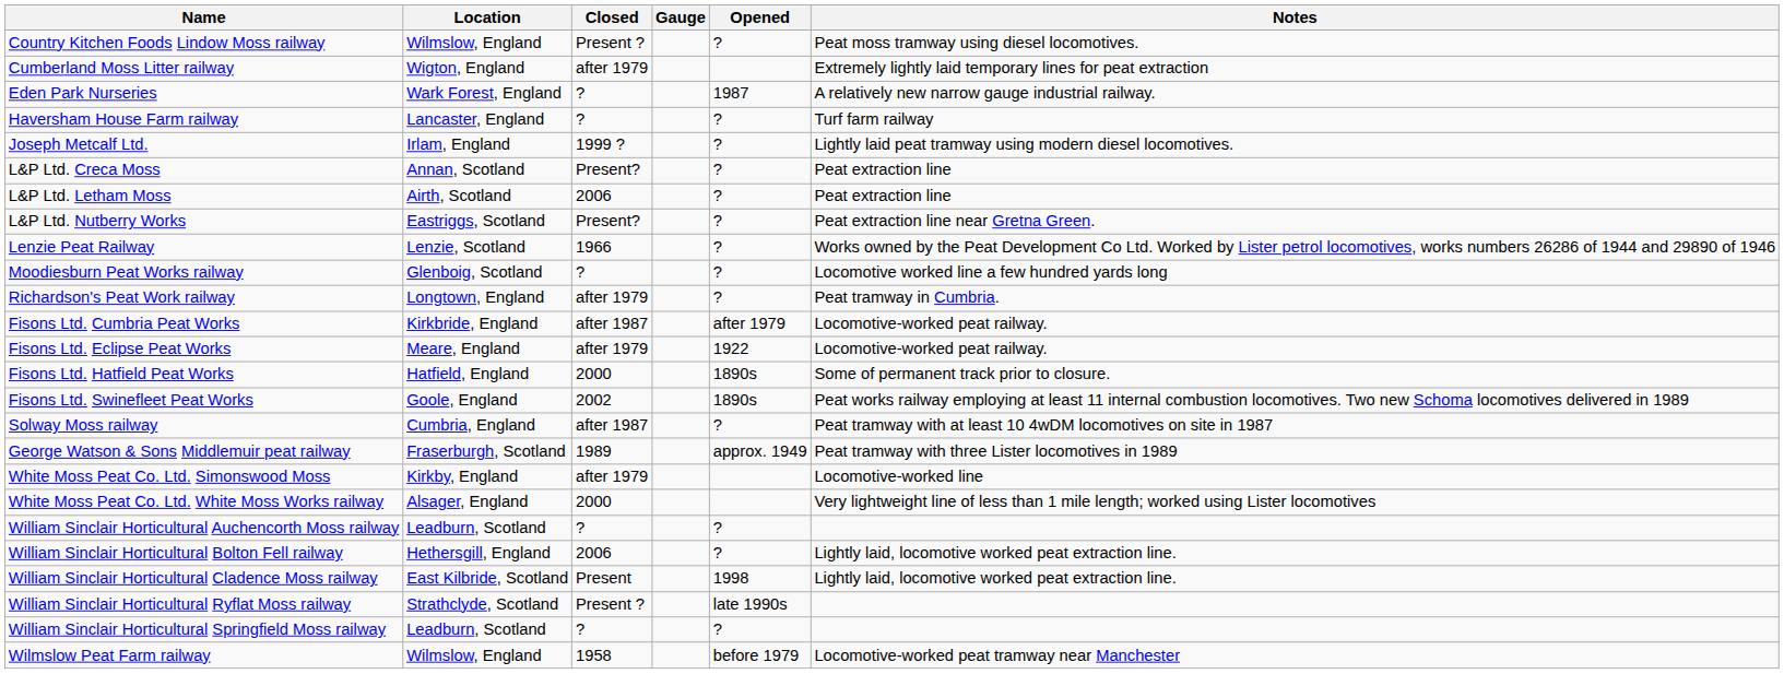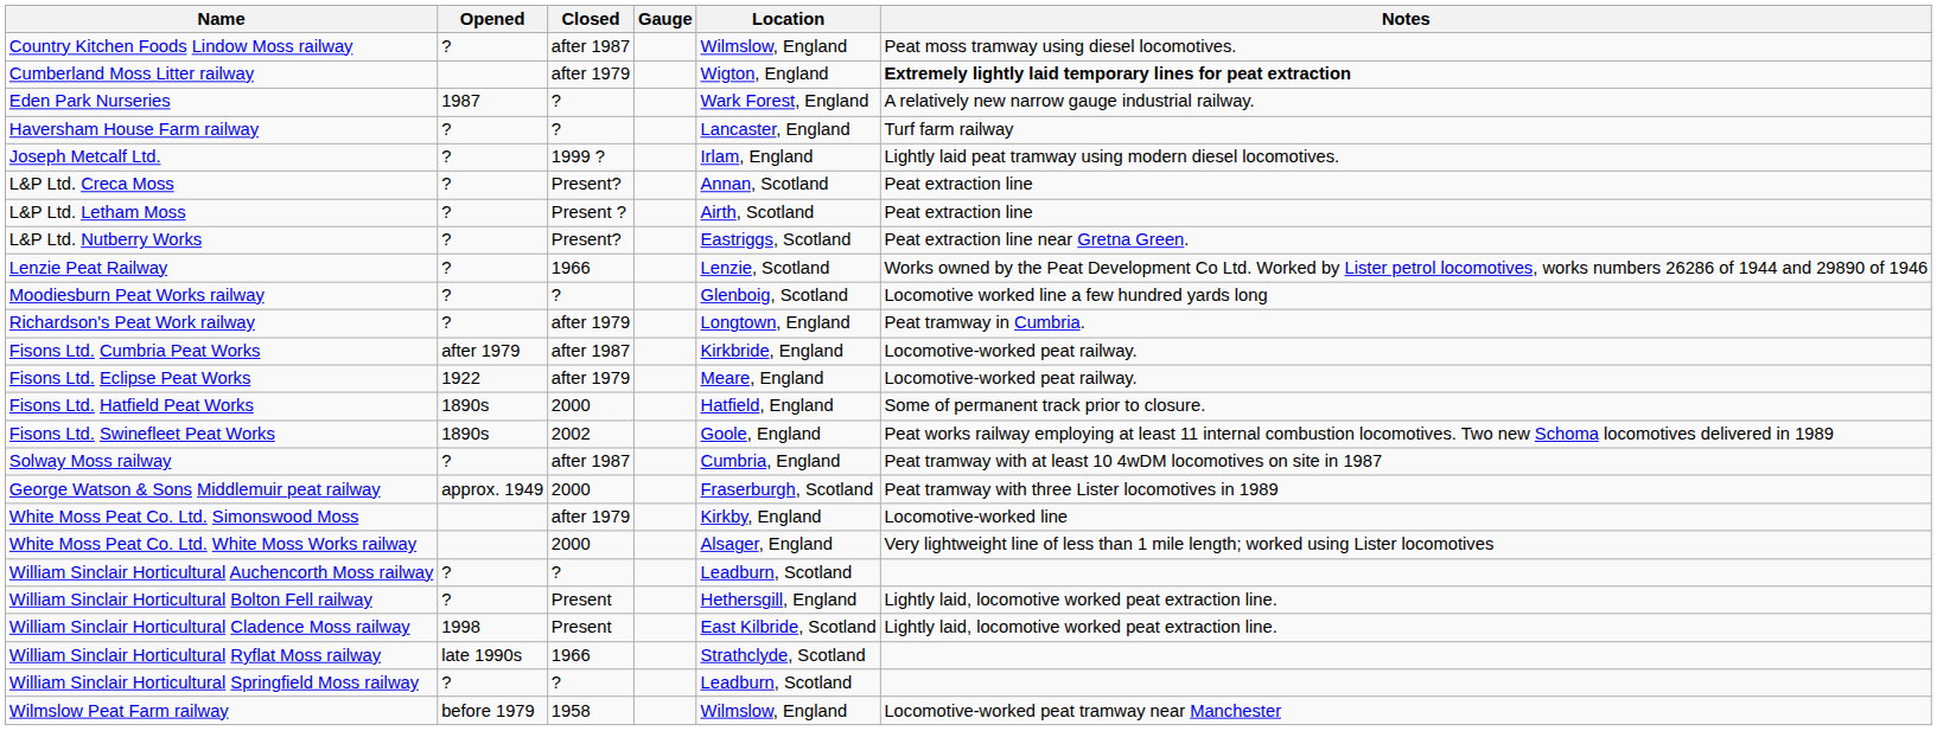columns swapped: Opened <-> Location
Country Kitchen Foods Lindow Moss railway | Closed: Present ? -> after 1987
Cumberland Moss Litter railway | Notes: normal -> bold
L&P Ltd. Letham Moss | Closed: 2006 -> Present ?
George Watson & Sons Middlemuir peat railway | Closed: 1989 -> 2000
William Sinclair Horticultural Bolton Fell railway | Closed: 2006 -> Present
William Sinclair Horticultural Ryflat Moss railway | Closed: Present ? -> 1966
